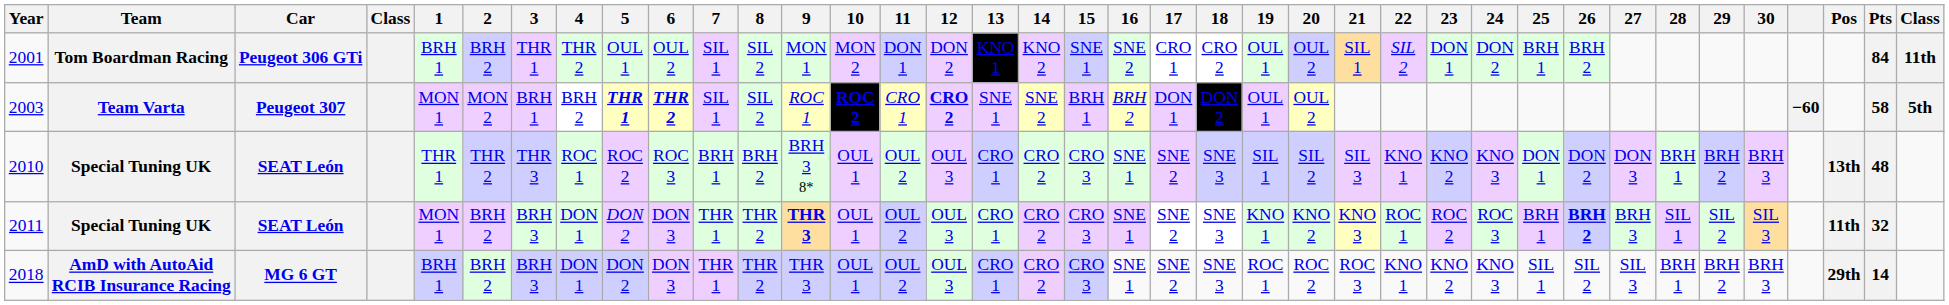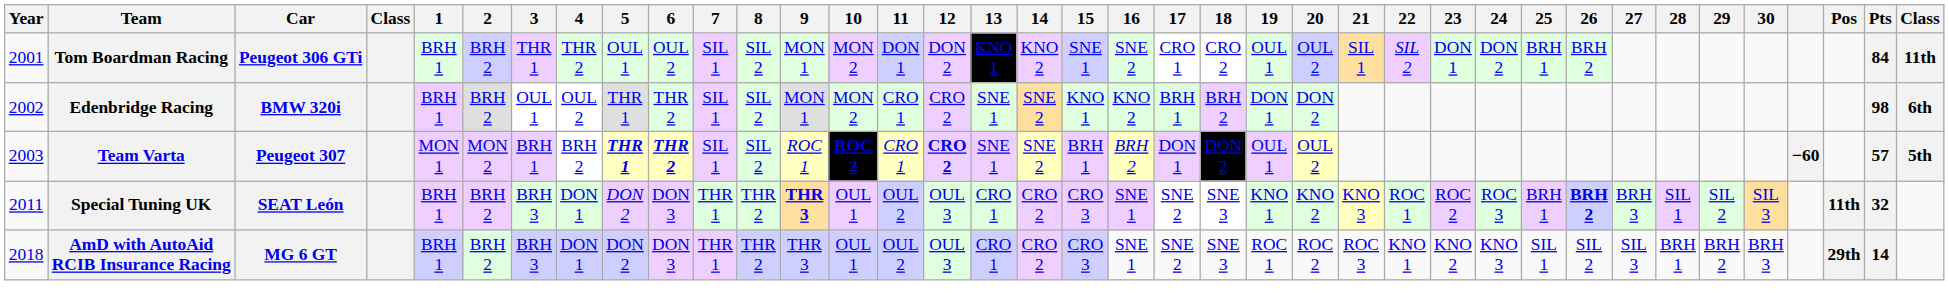+ row: 2002 | Edenbridge Racing | BMW 320i | BRH 1 | BRH 2 | OUL 1 | OUL 2 | THR 1 | THR 2 | SIL 1 | SIL 2 | MON 1 | MON 2 | CRO 1 | CRO 2 | SNE 1 | SNE 2 | KNO 1 | KNO 2 | BRH 1 | BRH 2 | DON 1 | DON 2 | 98 | 6th
2003 | Pts: 58 -> 57
- row: 2010 | Special Tuning UK | SEAT León | THR 1 | THR 2 | THR 3 | ROC 1 | ROC 2 | ROC 3 | BRH 1 | BRH 2 | BRH 3 8* | OUL 1 | OUL 2 | OUL 3 | CRO 1 | CRO 2 | CRO 3 | SNE 1 | SNE 2 | SNE 3 | SIL 1 | SIL 2 | SIL 3 | KNO 1 | KNO 2 | KNO 3 | DON 1 | DON 2 | DON 3 | BRH 1 | BRH 2 | BRH 3 | 13th | 48
2011 | 1: MON 1 -> BRH 1
